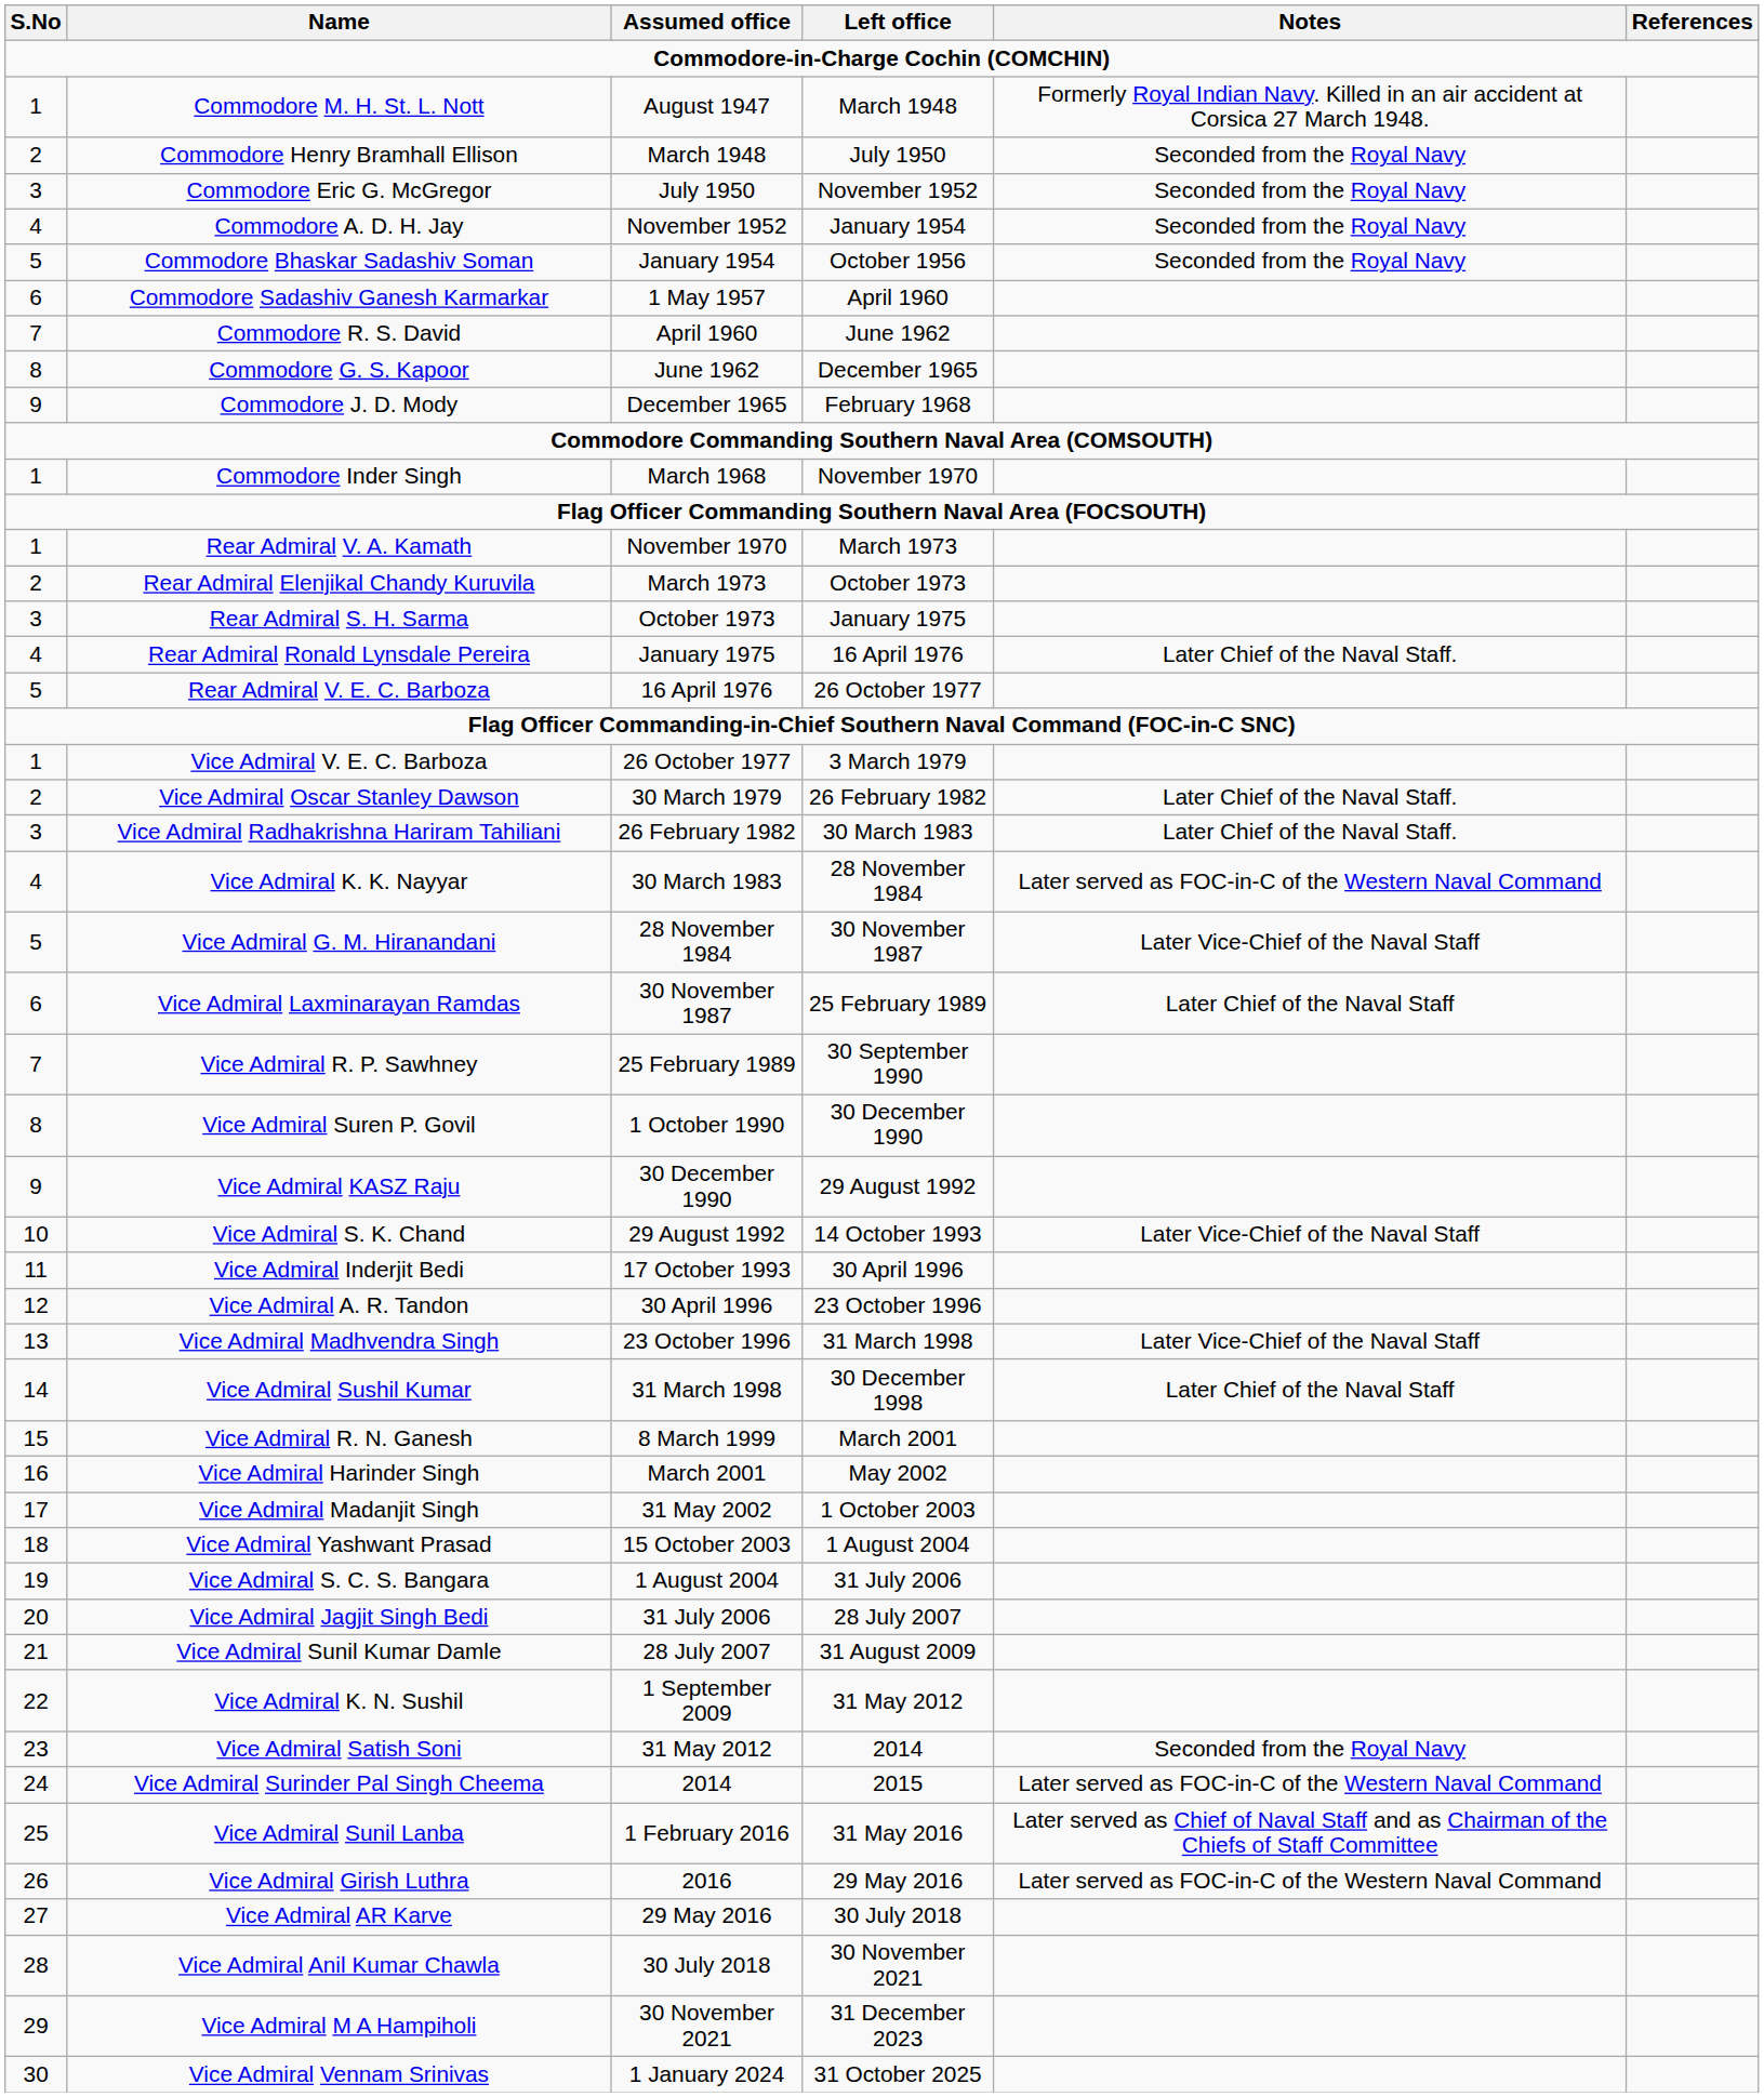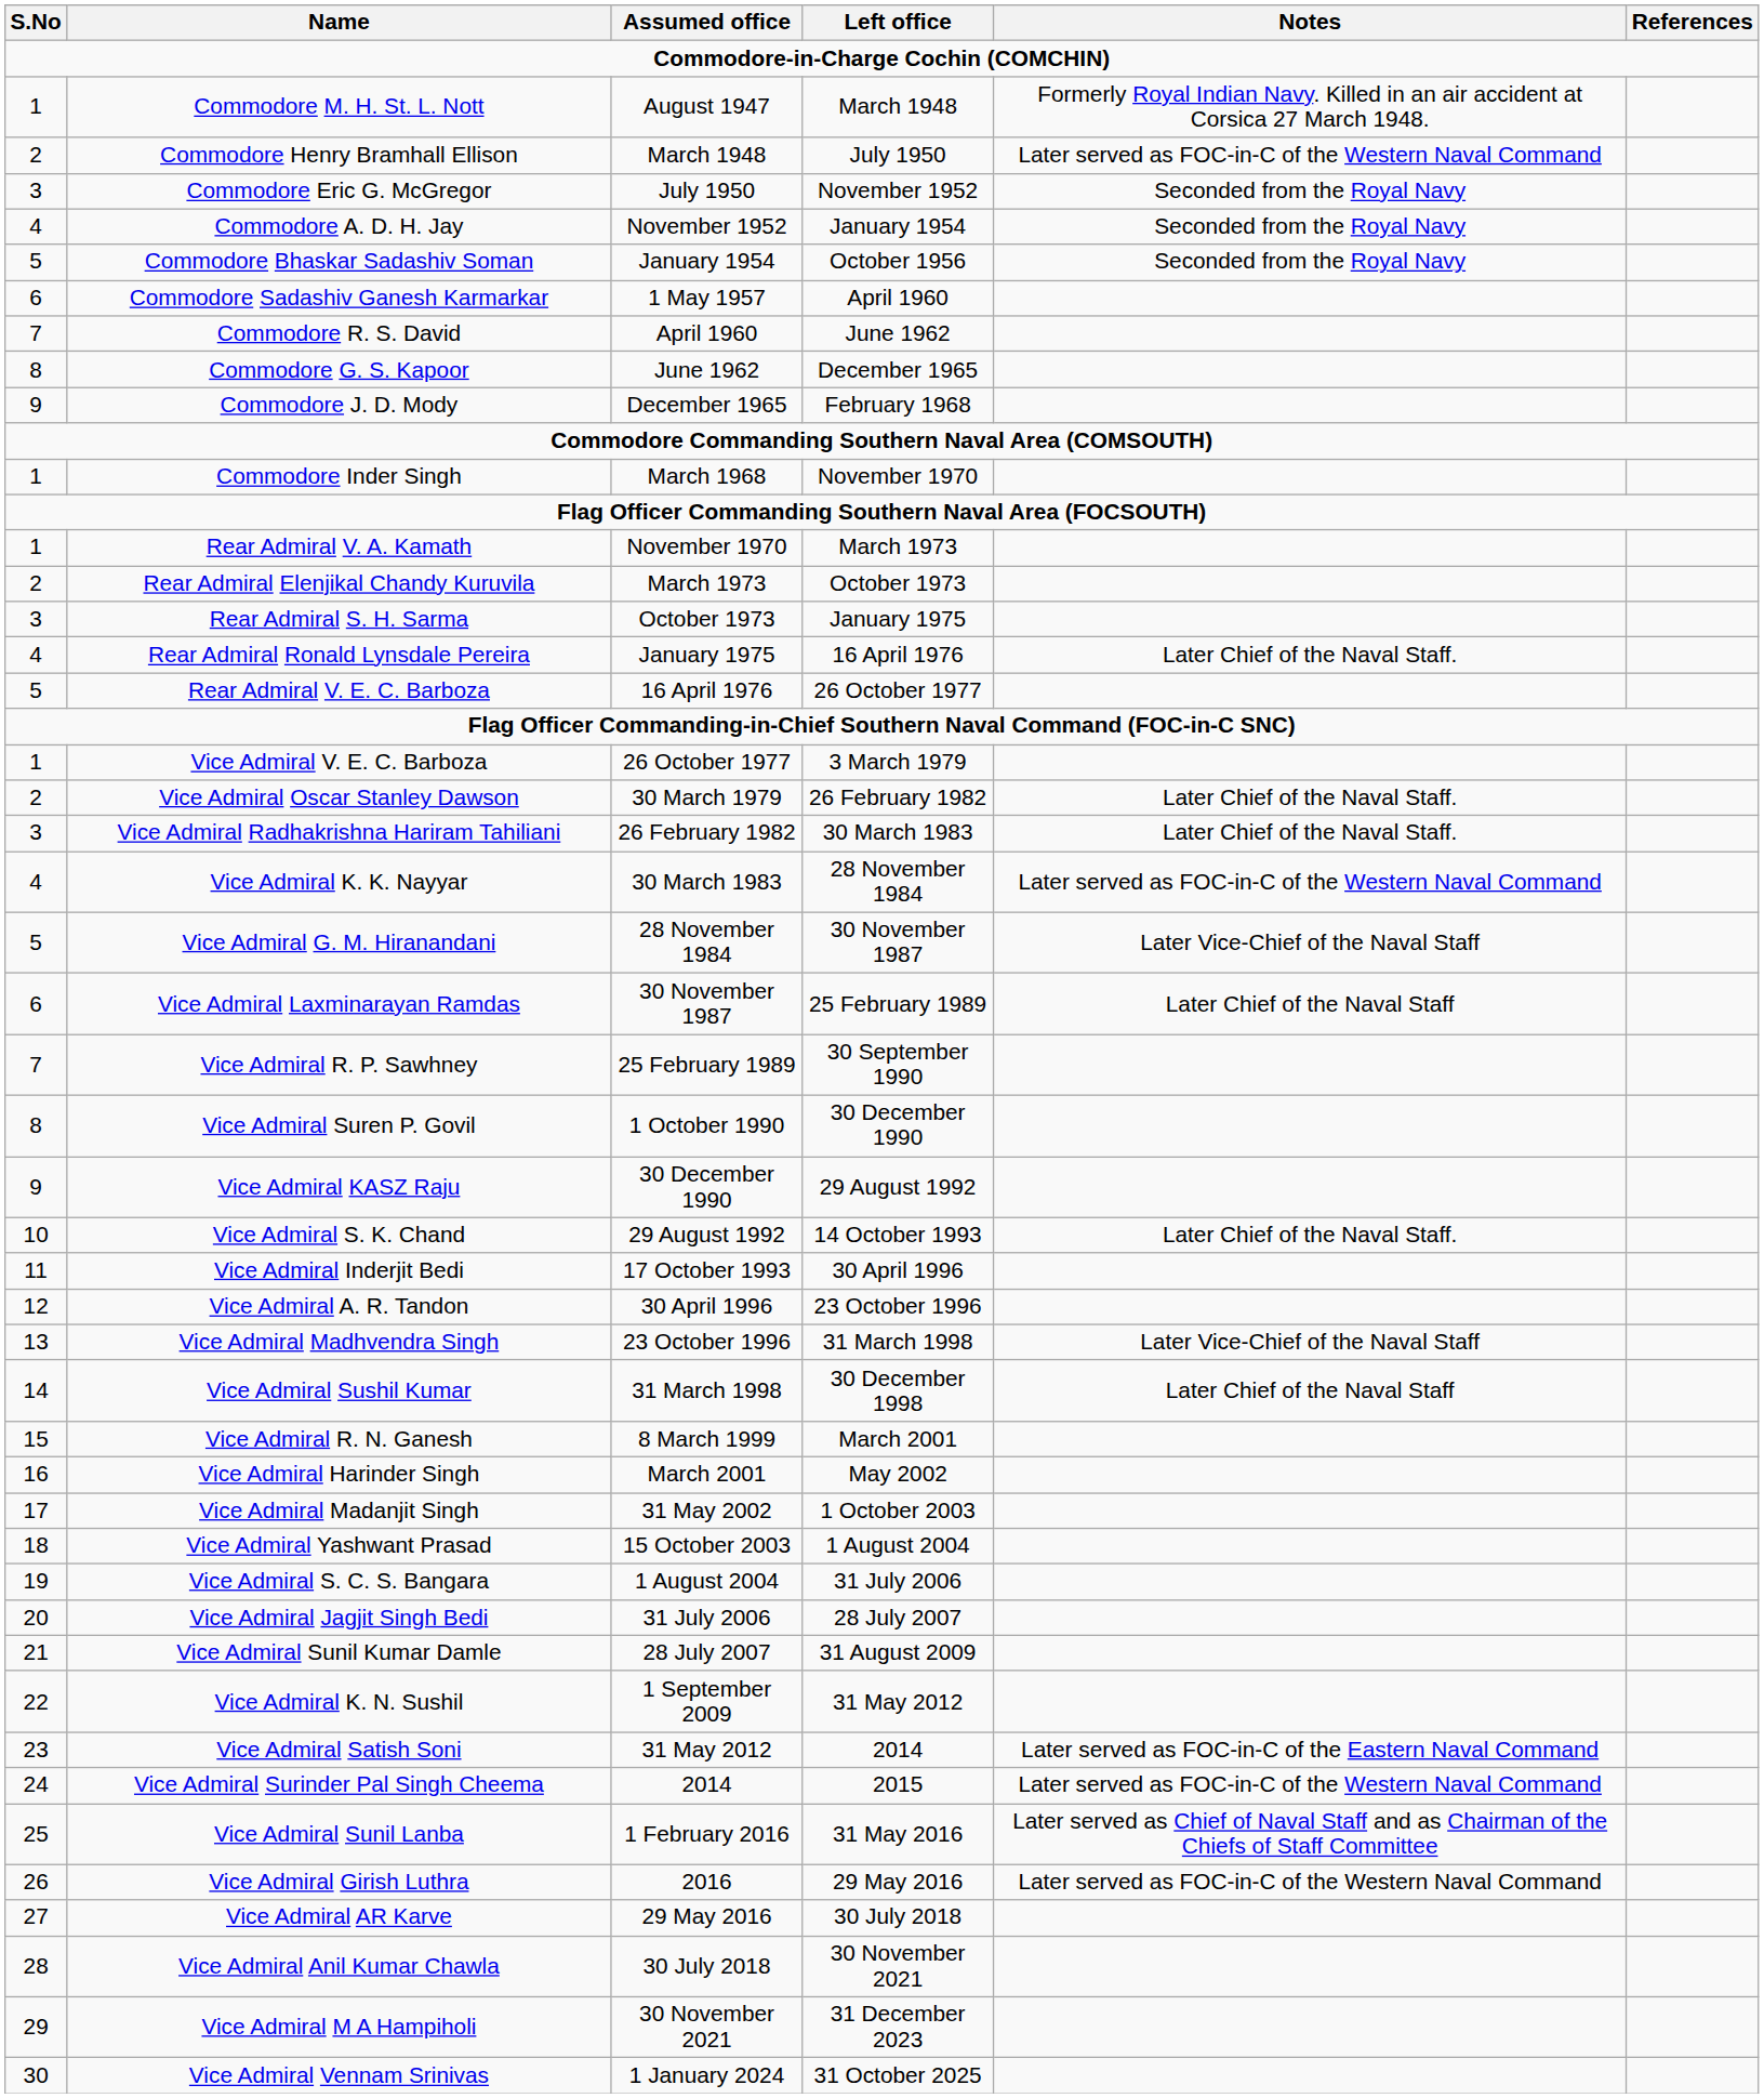Commodore Henry Bramhall Ellison | Notes: Seconded from the Royal Navy -> Later served as FOC-in-C of the Western Naval Command
Vice Admiral S. K. Chand | Notes: Later Vice-Chief of the Naval Staff -> Later Chief of the Naval Staff.
Vice Admiral Satish Soni | Notes: Seconded from the Royal Navy -> Later served as FOC-in-C of the Eastern Naval Command
